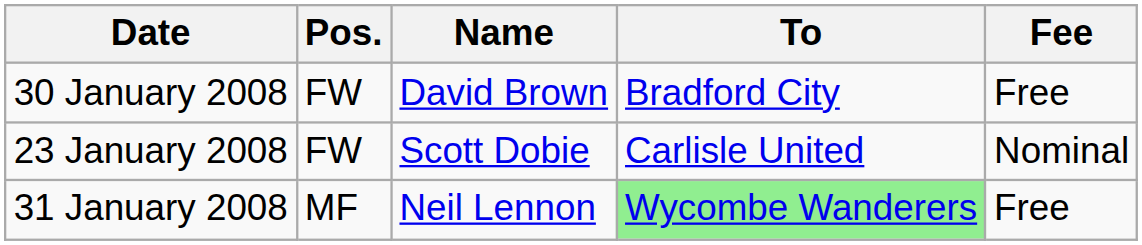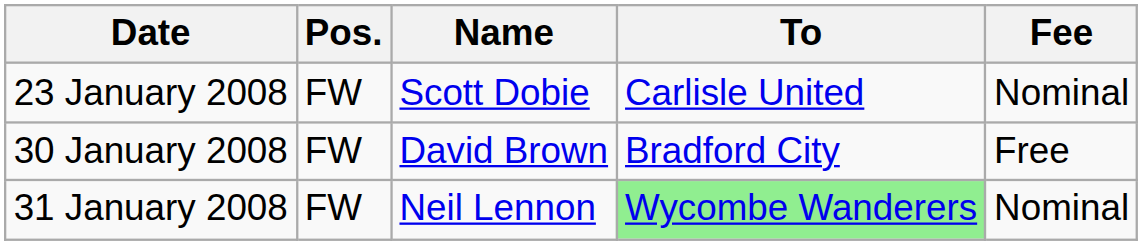rows swapped: 23 January 2008 <-> 30 January 2008
31 January 2008 | Pos.: MF -> FW
31 January 2008 | Fee: Free -> Nominal
